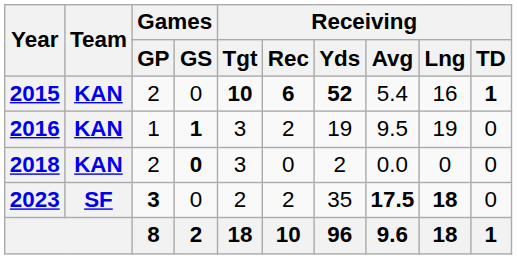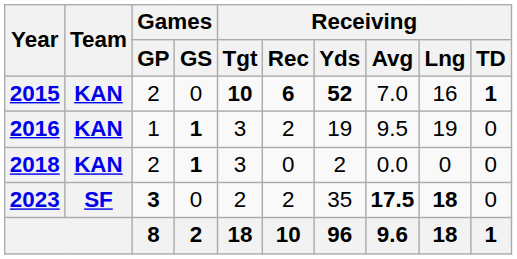2015 | Receiving / Avg: 5.4 -> 7.0
2018 | Games / GS: 0 -> 1
